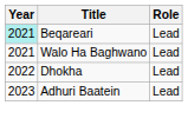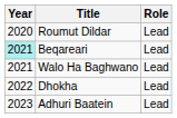+ row: 2020 | Roumut Dildar | Lead
